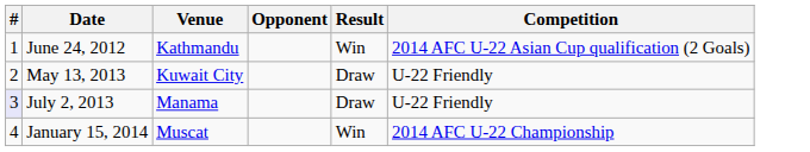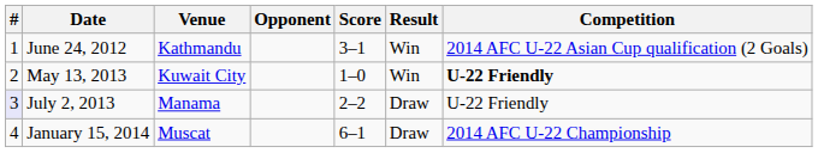+ column: Score | 3–1 | 1–0 | 2–2 | 6–1
May 13, 2013 | Result: Draw -> Win
May 13, 2013 | Competition: normal -> bold
January 15, 2014 | Result: Win -> Draw
